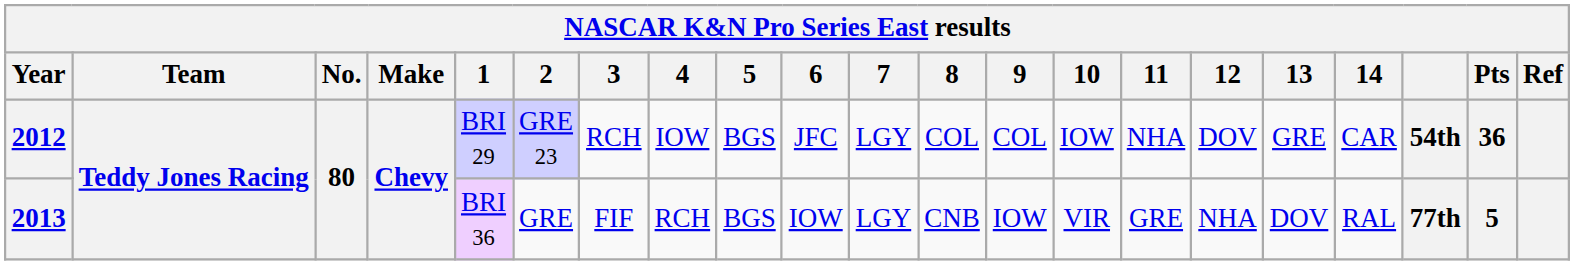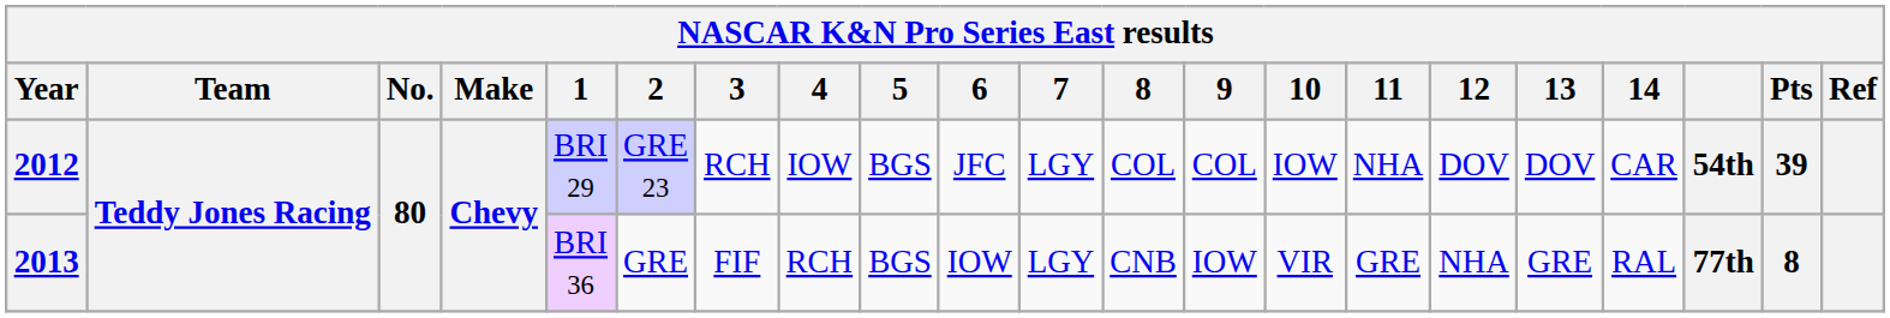2012 | 13: GRE -> DOV
2012 | Pts: 36 -> 39
2013 | 13: DOV -> GRE
2013 | Pts: 5 -> 8
